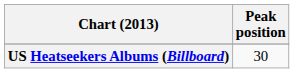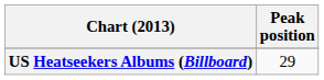US Heatseekers Albums (Billboard) | Peak position: 30 -> 29
